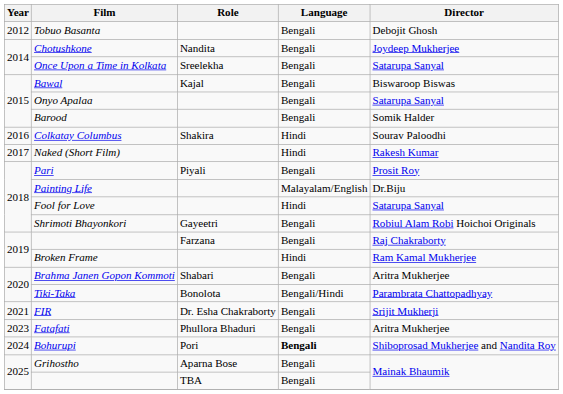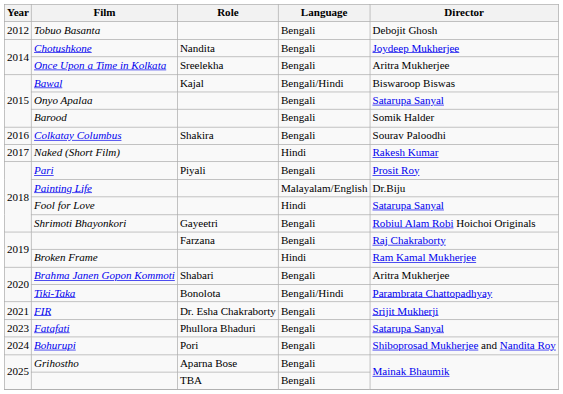Once Upon a Time in Kolkata | Director: Satarupa Sanyal -> Aritra Mukherjee
Bawal | Language: Bengali -> Bengali/Hindi
Colkatay Columbus | Language: Hindi -> Bengali
Fatafati | Director: Aritra Mukherjee -> Satarupa Sanyal
Bohurupi | Language: bold -> normal
